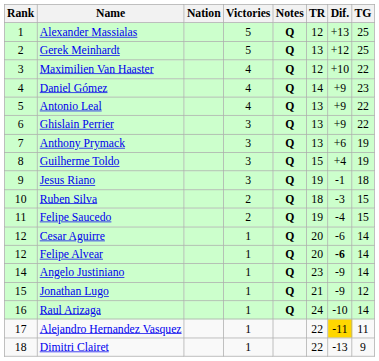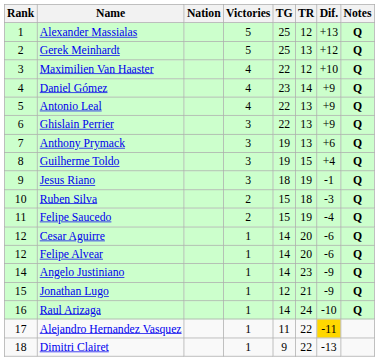columns swapped: TG <-> Notes
Felipe Alvear | Dif.: bold -> normal
